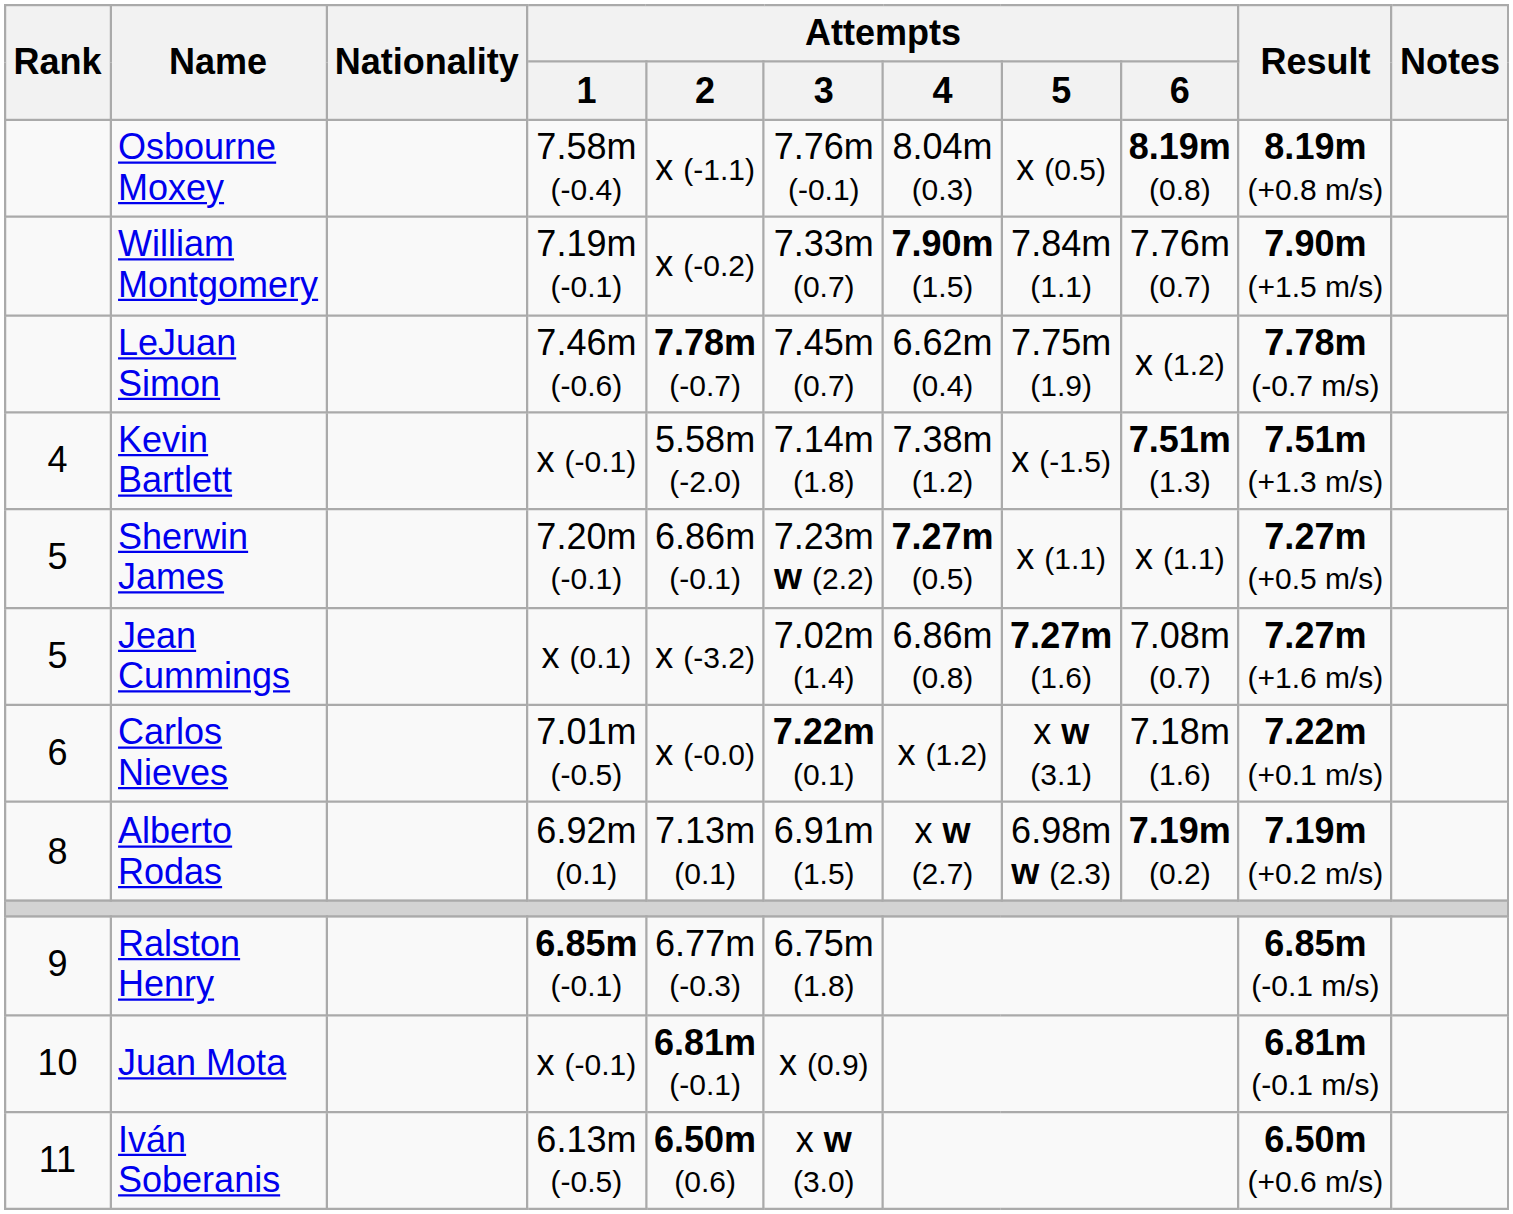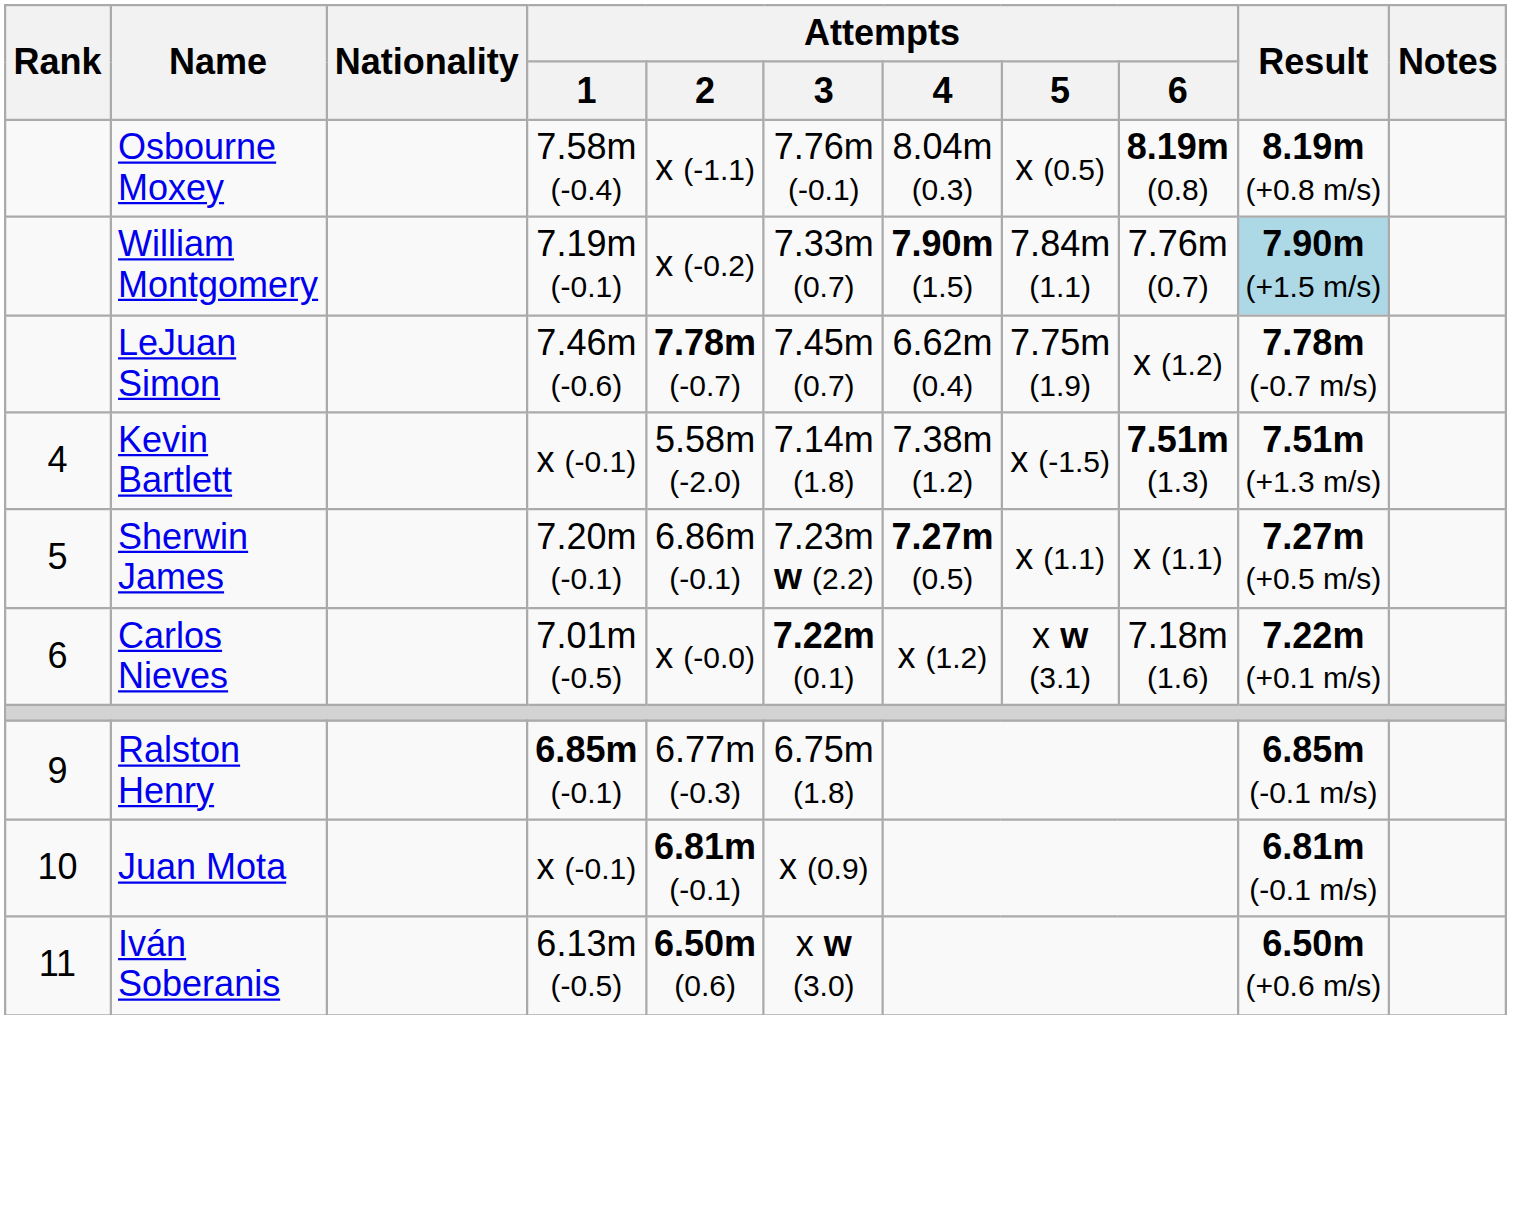William Montgomery | Result: no background -> lightblue background
- row: 5 | Jean Cummings | x (0.1) | x (-3.2) | 7.02m (1.4) | 6.86m (0.8) | 7.27m (1.6) | 7.08m (0.7) | 7.27m (+1.6 m/s)
- row: 8 | Alberto Rodas | 6.92m (0.1) | 7.13m (0.1) | 6.91m (1.5) | x w (2.7) | 6.98m w (2.3) | 7.19m (0.2) | 7.19m (+0.2 m/s)
